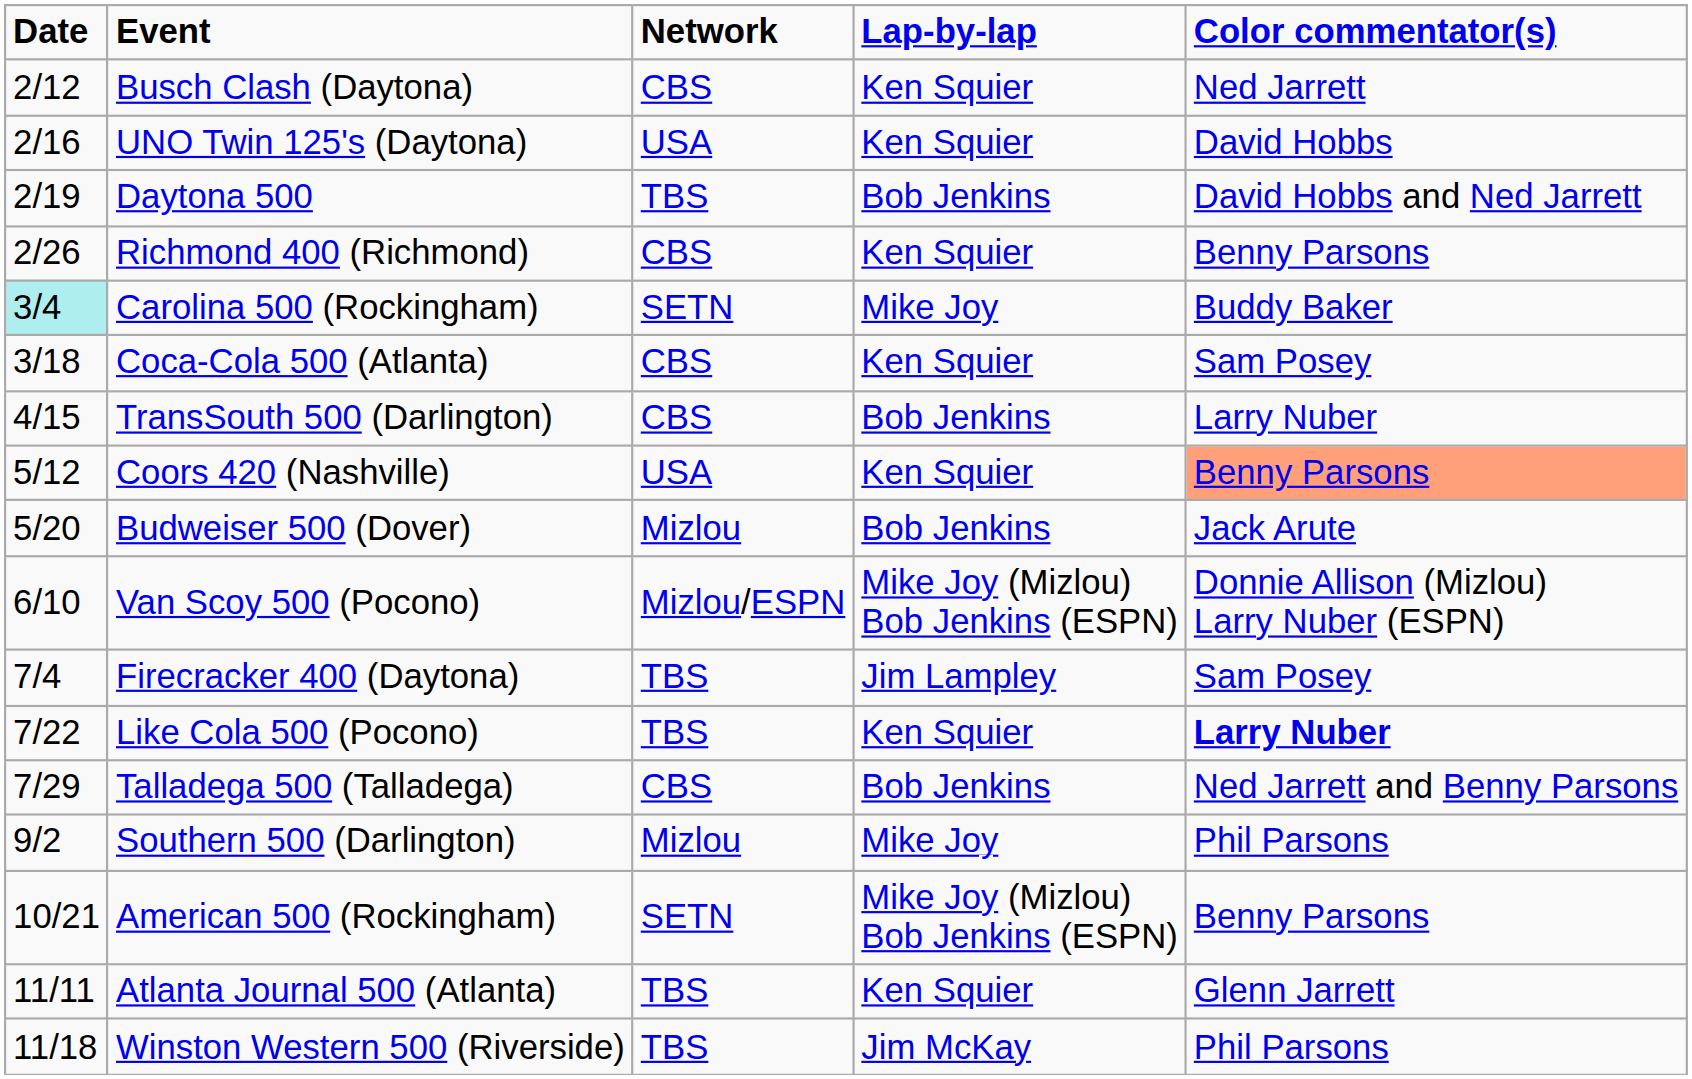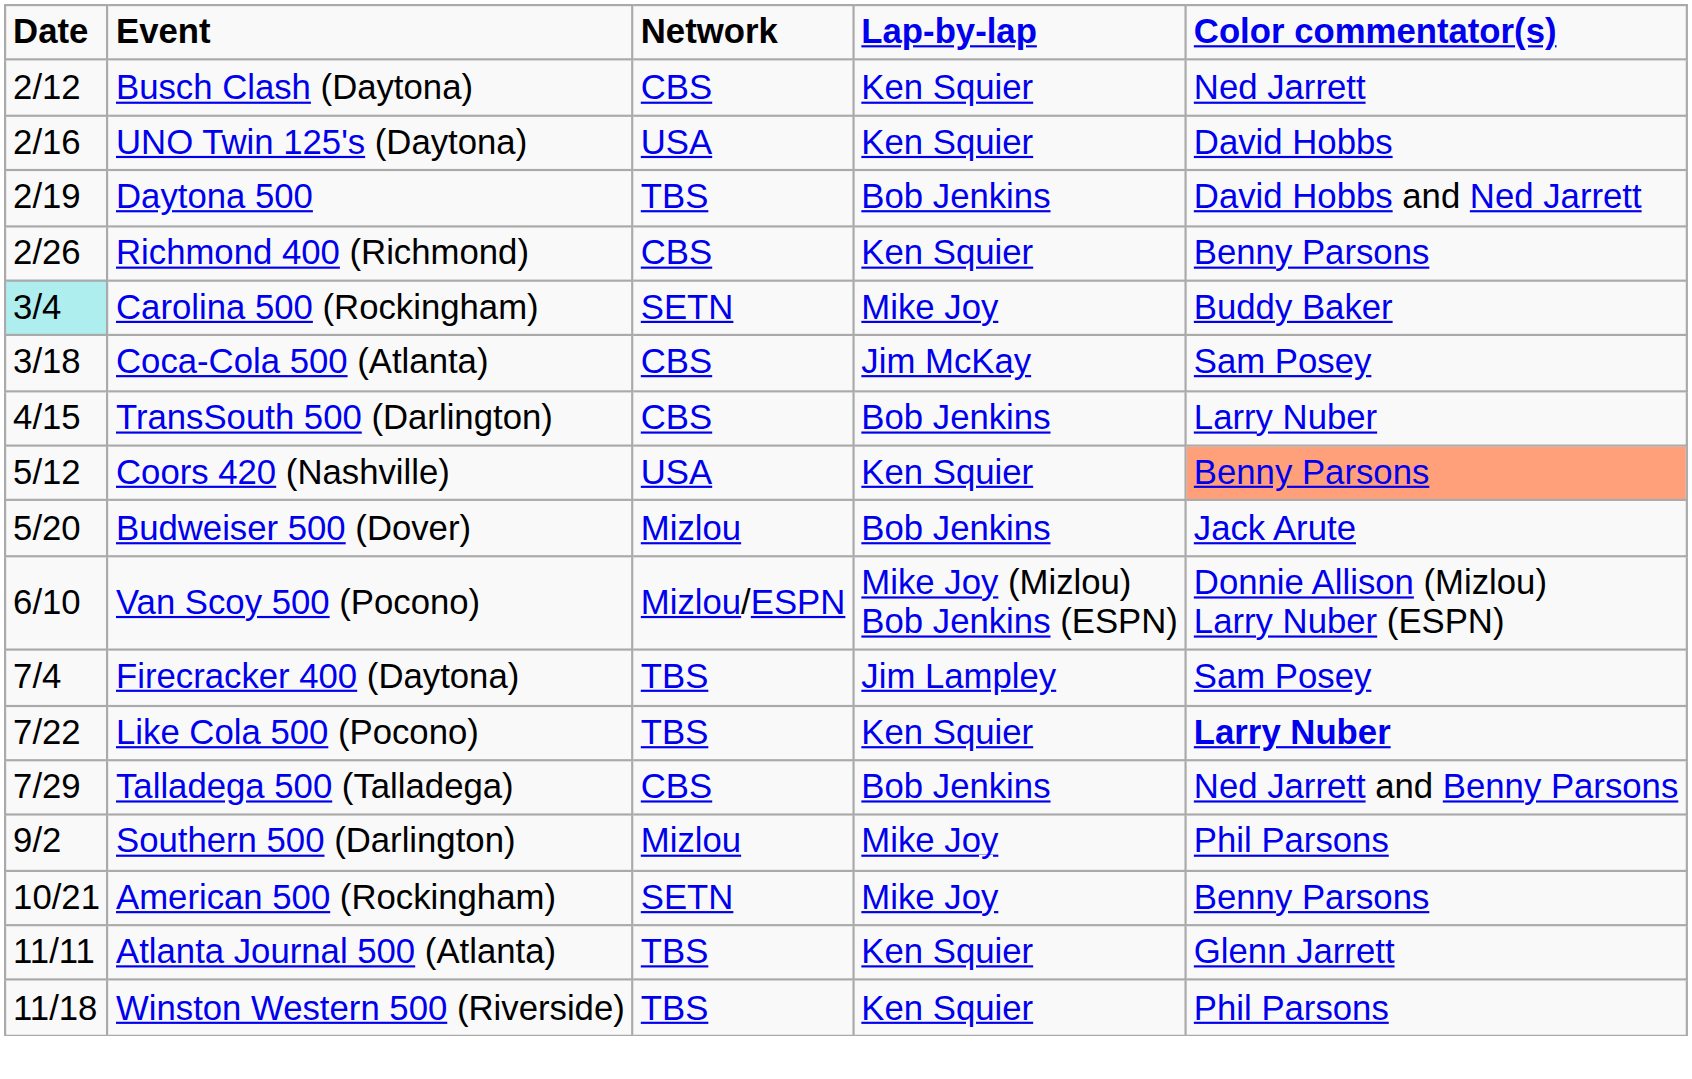Coca-Cola 500 (Atlanta) | Lap-by-lap: Ken Squier -> Jim McKay
American 500 (Rockingham) | Lap-by-lap: Mike Joy (Mizlou) Bob Jenkins (ESPN) -> Mike Joy
Winston Western 500 (Riverside) | Lap-by-lap: Jim McKay -> Ken Squier
